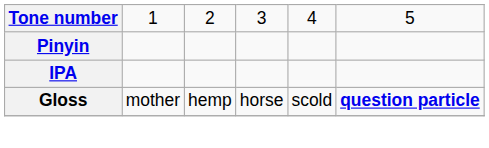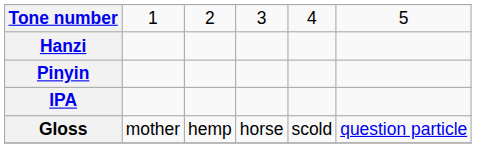+ row: Hanzi
Gloss | column 6: bold -> normal
